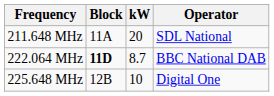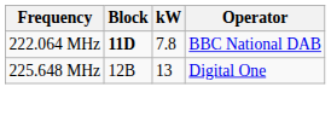- row: 211.648 MHz | 11A | 20 | SDL National
222.064 MHz | kW: 8.7 -> 7.8
225.648 MHz | kW: 10 -> 13
